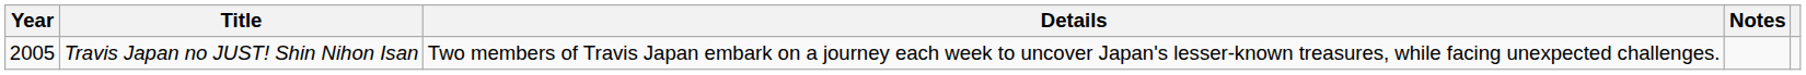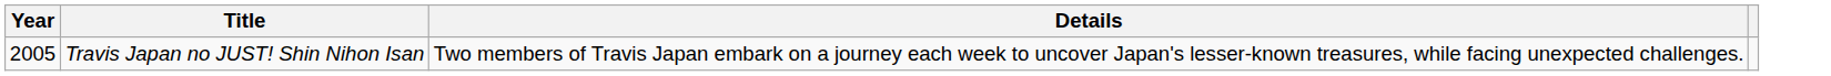- column: Notes
